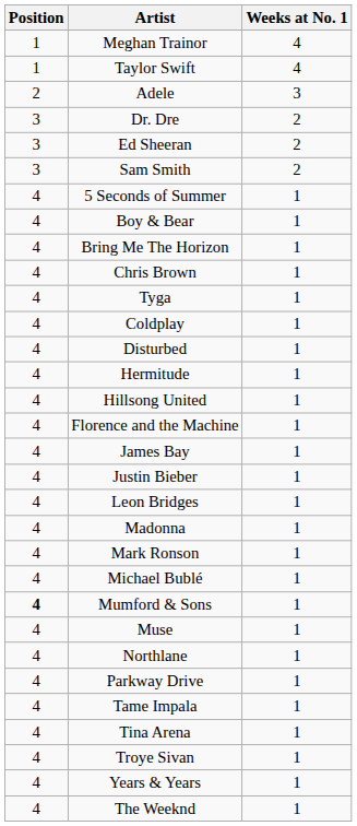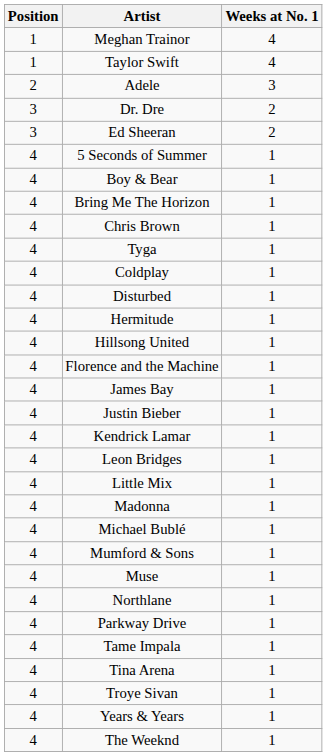- row: 3 | Sam Smith | 2
+ row: 4 | Kendrick Lamar | 1
+ row: 4 | Little Mix | 1
- row: 4 | Mark Ronson | 1
Mumford & Sons | Position: bold -> normal
